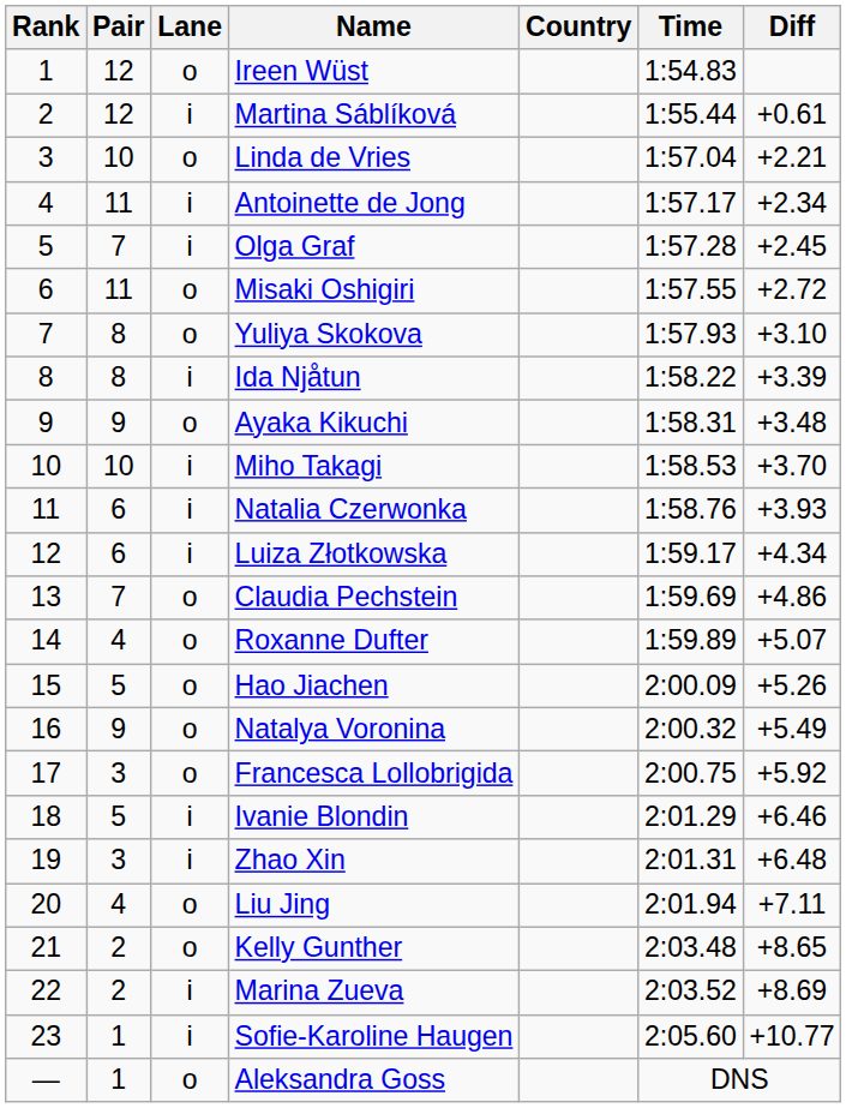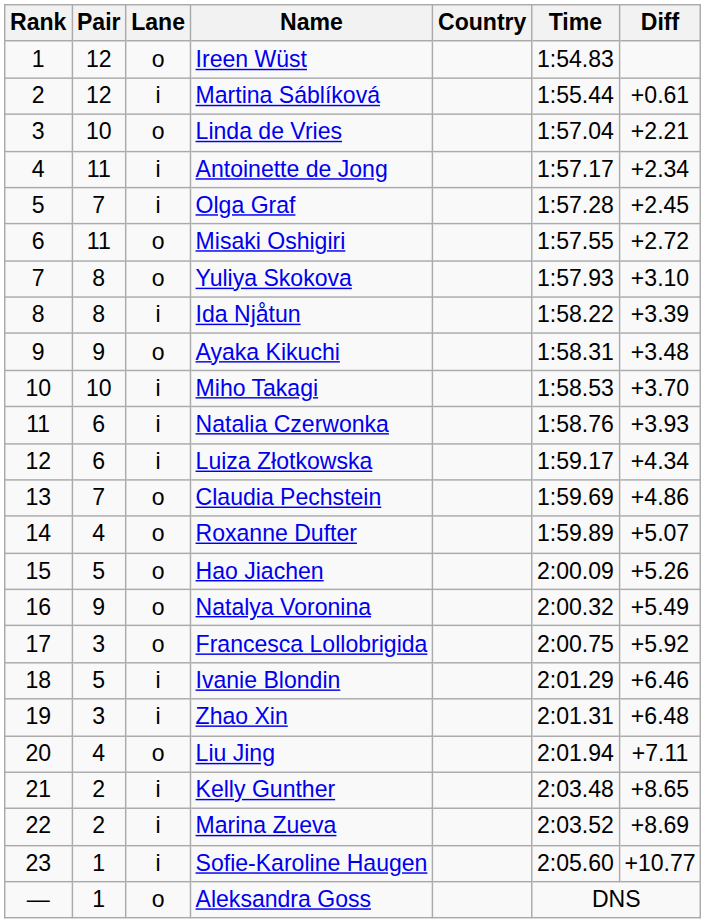Kelly Gunther | Lane: o -> i
